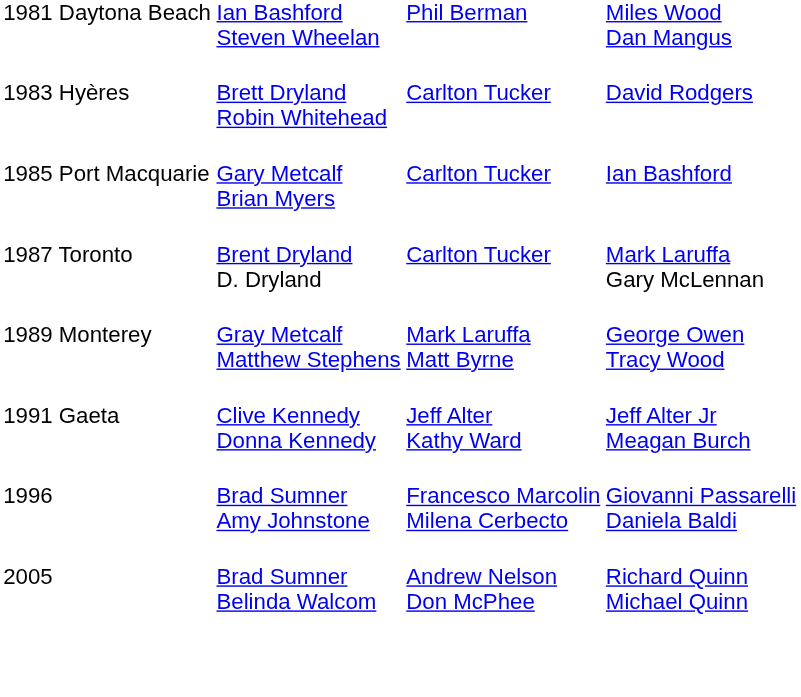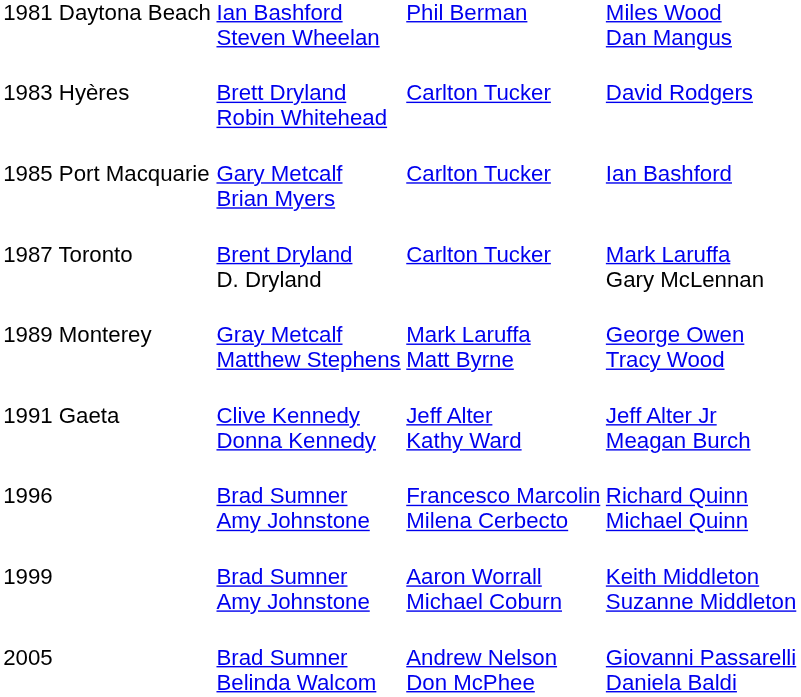1996 | column 4: Giovanni Passarelli Daniela Baldi -> Richard Quinn Michael Quinn
+ row: 1999 | Brad Sumner Amy Johnstone | Aaron Worrall Michael Coburn | Keith Middleton Suzanne Middleton
2005 | column 4: Richard Quinn Michael Quinn -> Giovanni Passarelli Daniela Baldi
